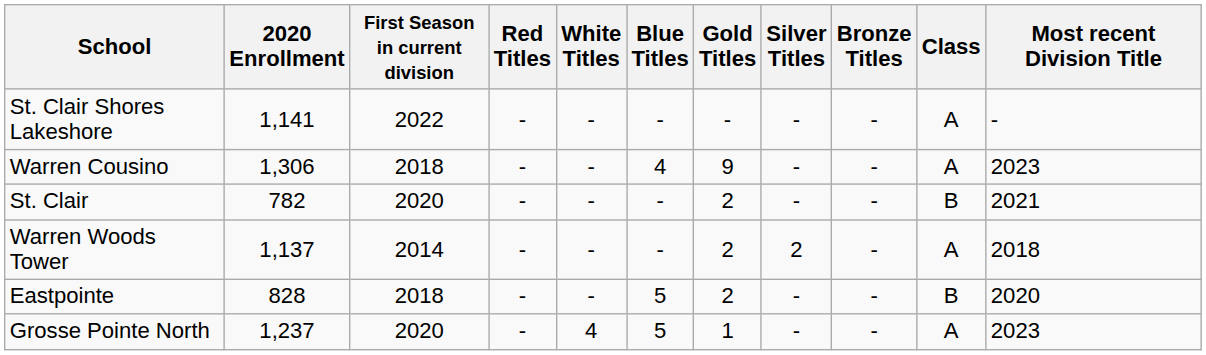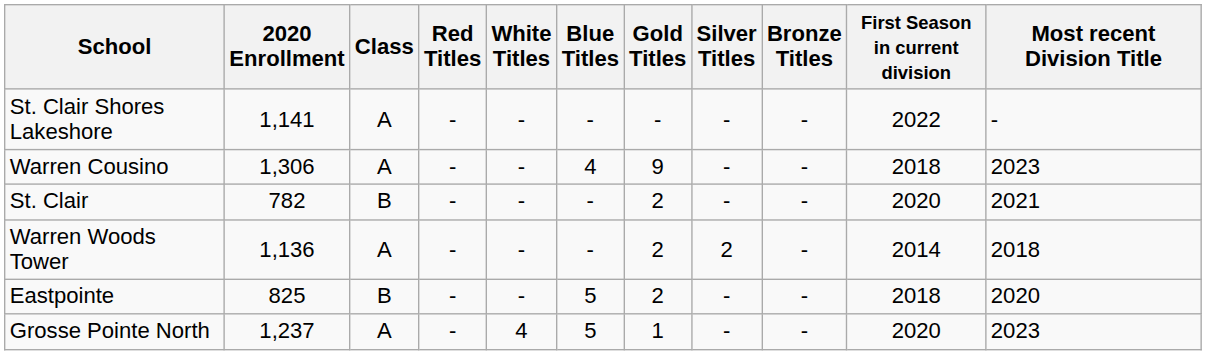columns swapped: Class <-> First Season in current division
Warren Woods Tower | 2020 Enrollment: 1,137 -> 1,136
Eastpointe | 2020 Enrollment: 828 -> 825
